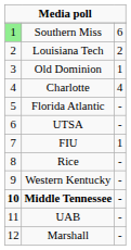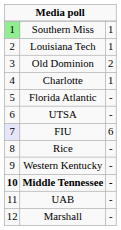Southern Miss | column 3: 6 -> 1
Louisiana Tech | column 3: 2 -> 1
Old Dominion | column 3: 1 -> 2
Charlotte | column 3: 4 -> 1
FIU | column 1: no background -> lavender background
FIU | column 3: 1 -> 6
